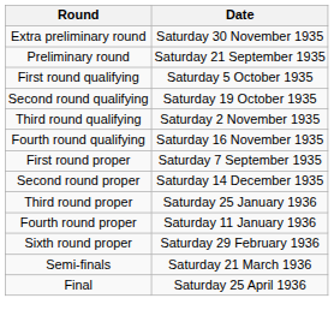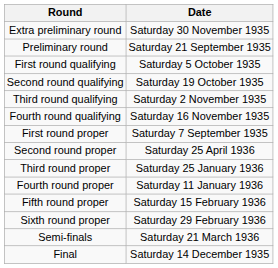Second round proper | Date: Saturday 14 December 1935 -> Saturday 25 April 1936
+ row: Fifth round proper | Saturday 15 February 1936
Final | Date: Saturday 25 April 1936 -> Saturday 14 December 1935
